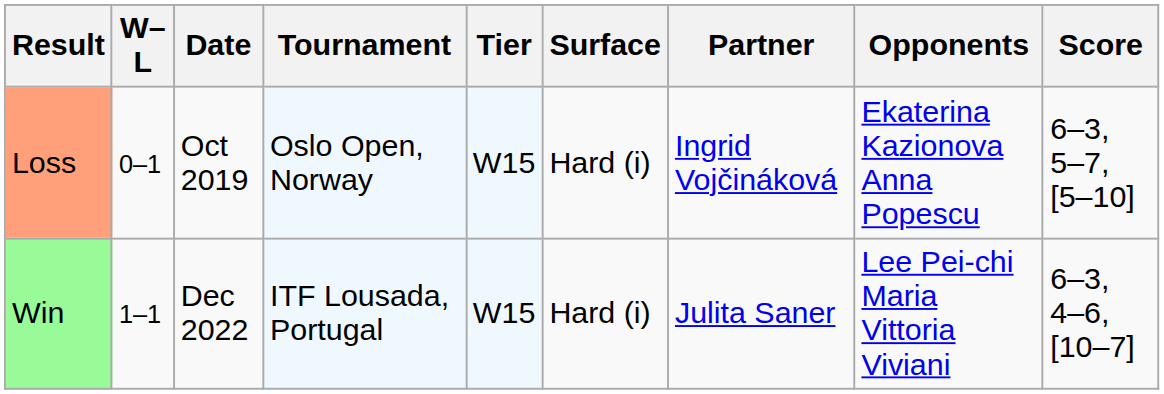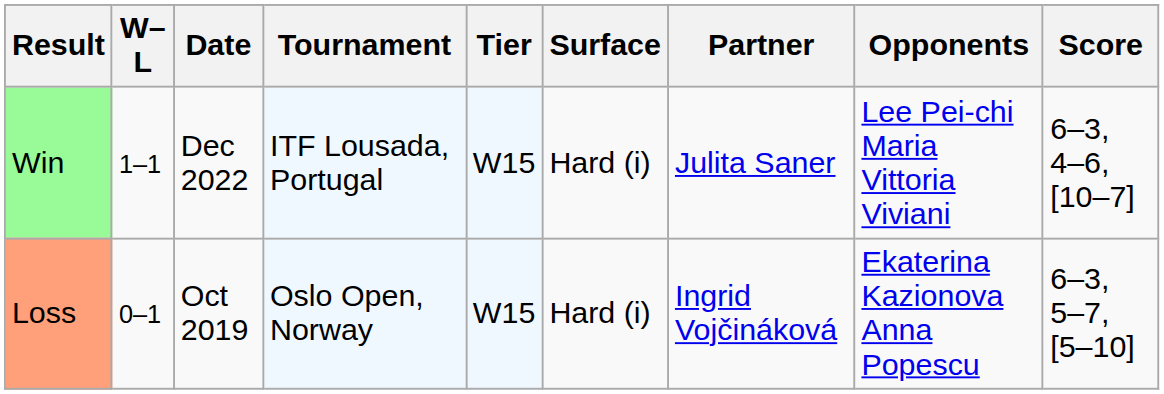rows swapped: Loss <-> Win
